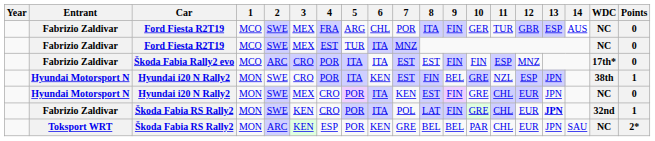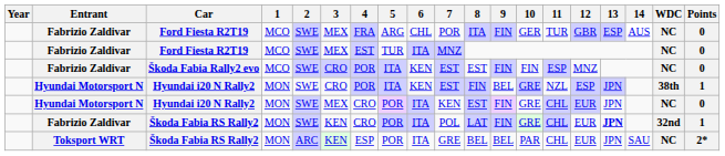Škoda Fabia Rally2 evo | 2: ARC -> SWE
Škoda Fabia Rally2 evo | 6: ITA -> KEN
Škoda Fabia Rally2 evo | WDC: 17th* -> NC
Toksport WRT / Škoda Fabia RS Rally2 | 6: KEN -> ITA
